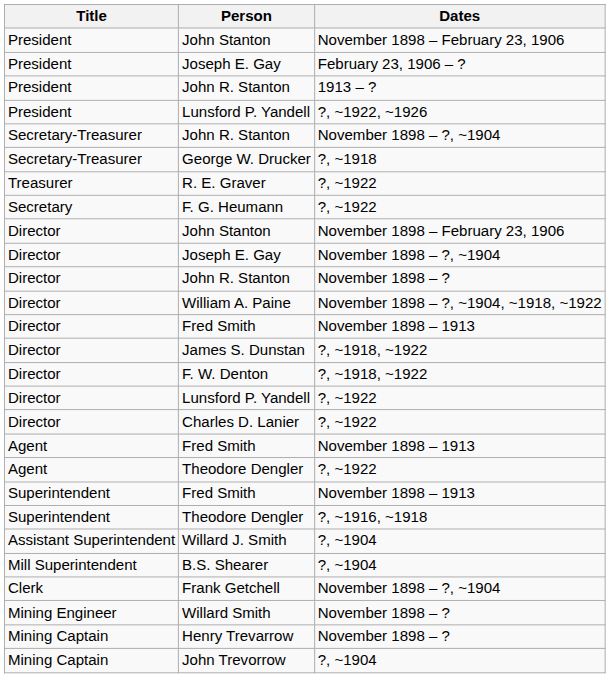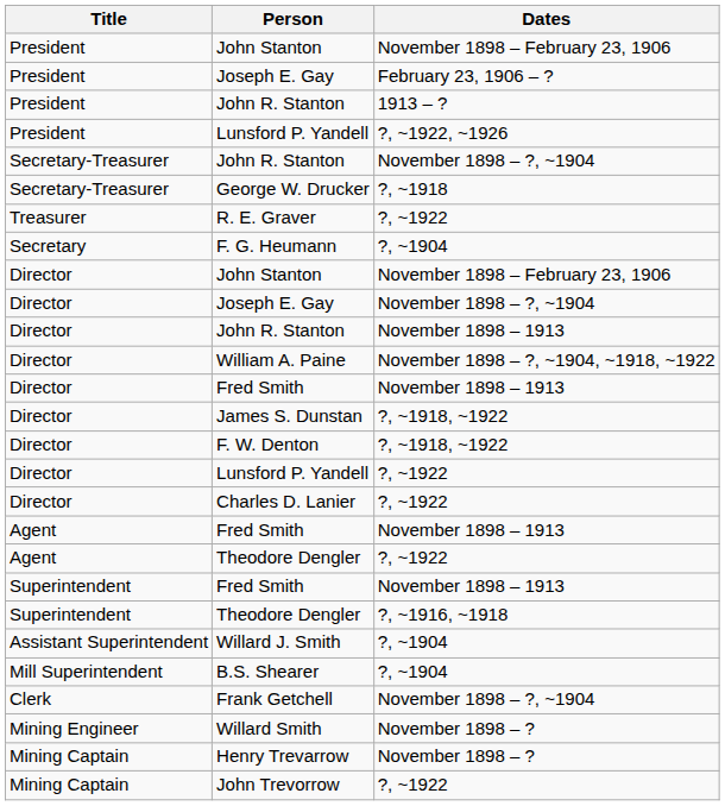F. G. Heumann | Dates: ?, ~1922 -> ?, ~1904
Director / John R. Stanton | Dates: November 1898 – ? -> November 1898 – 1913
John Trevorrow | Dates: ?, ~1904 -> ?, ~1922
